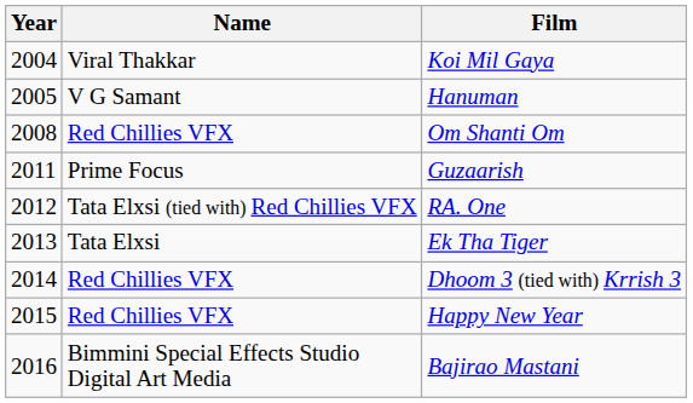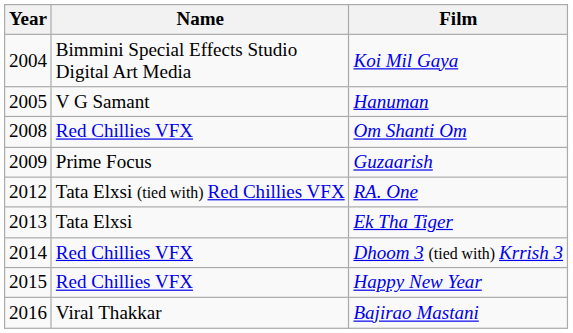Koi Mil Gaya | Name: Viral Thakkar -> Bimmini Special Effects Studio Digital Art Media
Guzaarish | Year: 2011 -> 2009
Bajirao Mastani | Name: Bimmini Special Effects Studio Digital Art Media -> Viral Thakkar
